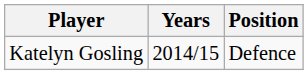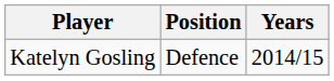columns swapped: Position <-> Years
